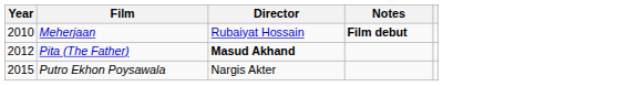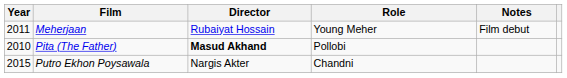+ column: Role | Young Meher | Pollobi | Chandni
Meherjaan | Year: 2010 -> 2011
Meherjaan | Notes: bold -> normal
Pita (The Father) | Year: 2012 -> 2010
